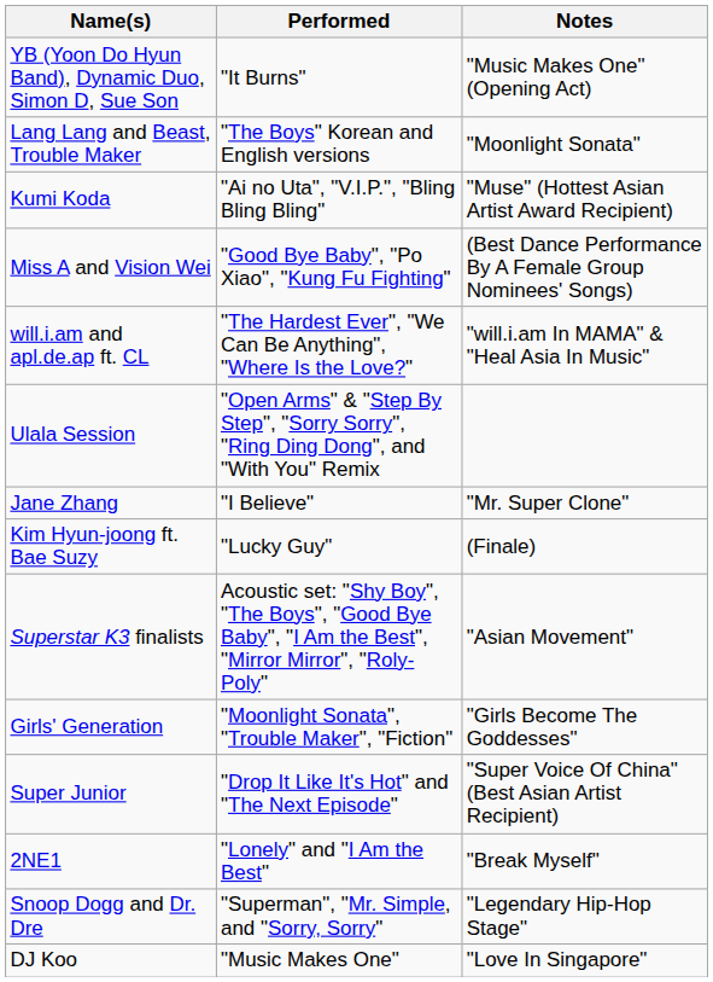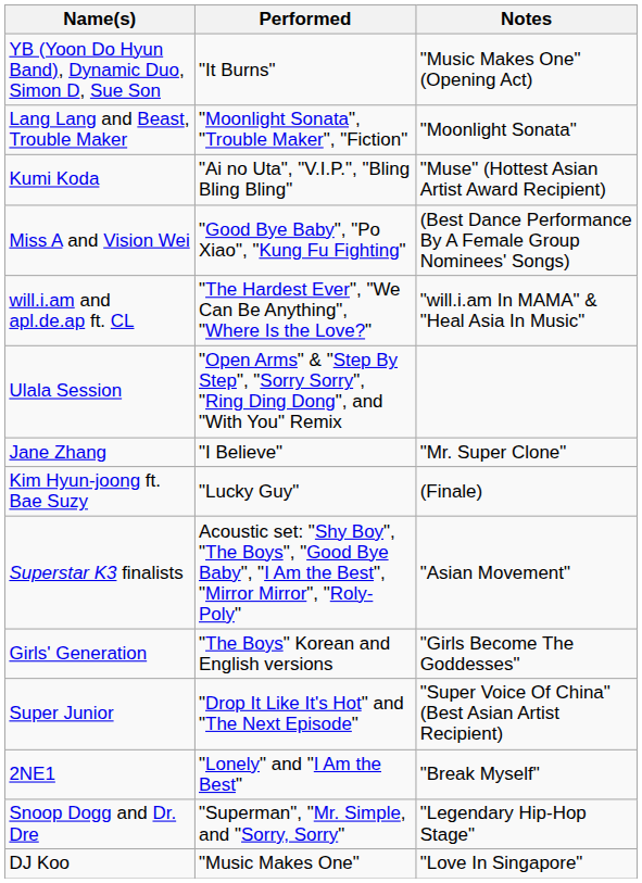Lang Lang and Beast, Trouble Maker | Performed: "The Boys" Korean and English versions -> "Moonlight Sonata", "Trouble Maker", "Fiction"
Girls' Generation | Performed: "Moonlight Sonata", "Trouble Maker", "Fiction" -> "The Boys" Korean and English versions
